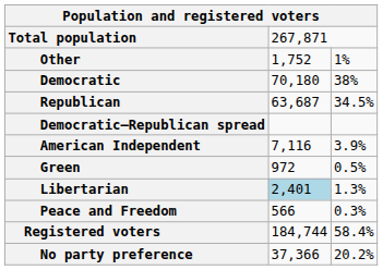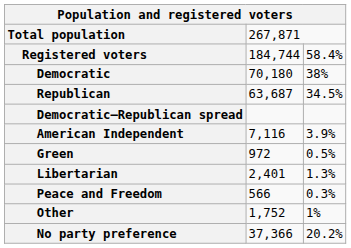rows swapped: Registered voters <-> Other
Libertarian | column 2: lightblue background -> no background
